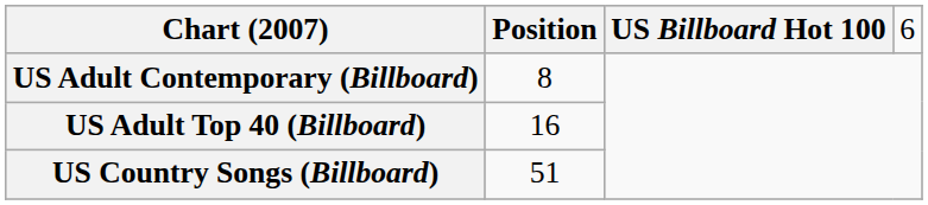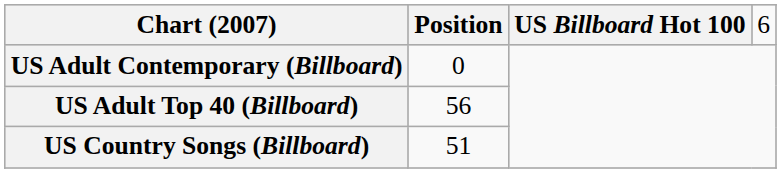US Adult Contemporary (Billboard) | column 2: 8 -> 0
US Adult Top 40 (Billboard) | column 2: 16 -> 56
